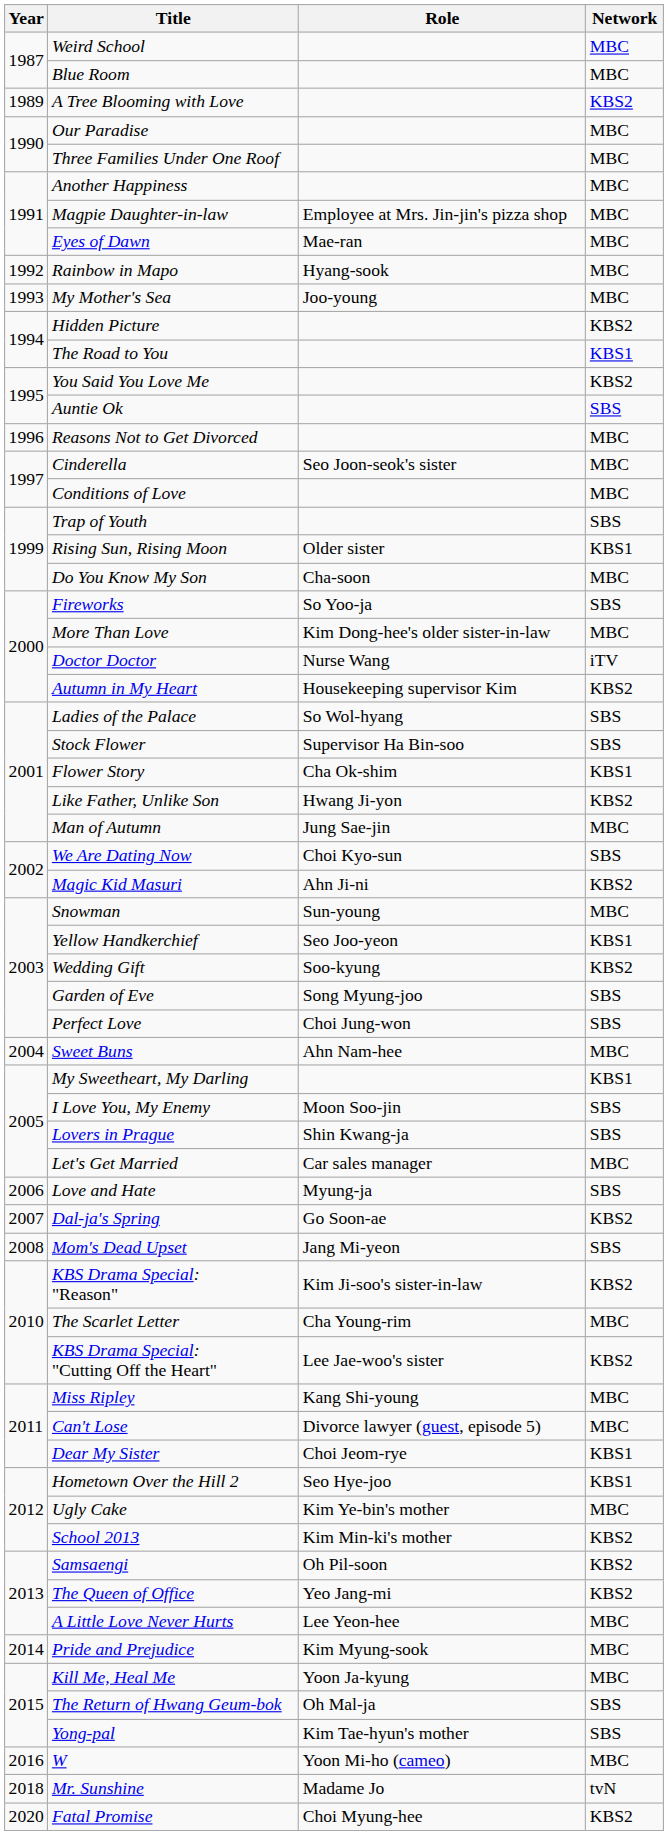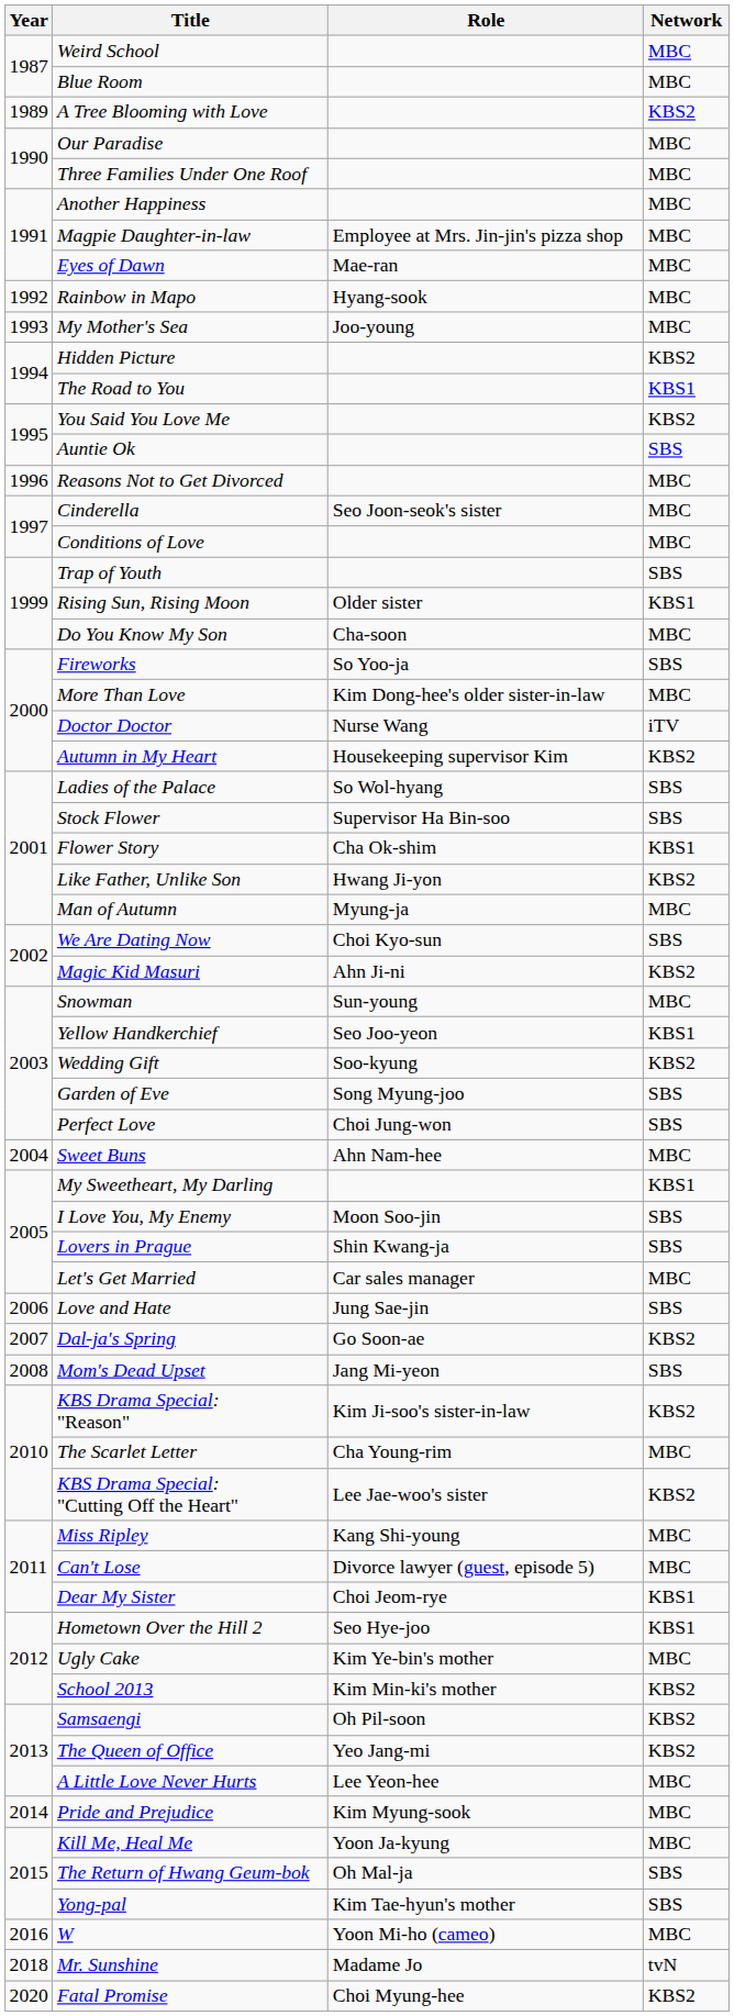Man of Autumn | Role: Jung Sae-jin -> Myung-ja
Love and Hate | Role: Myung-ja -> Jung Sae-jin
